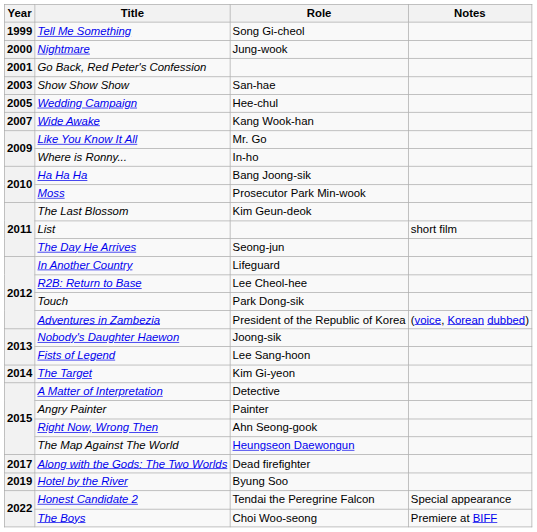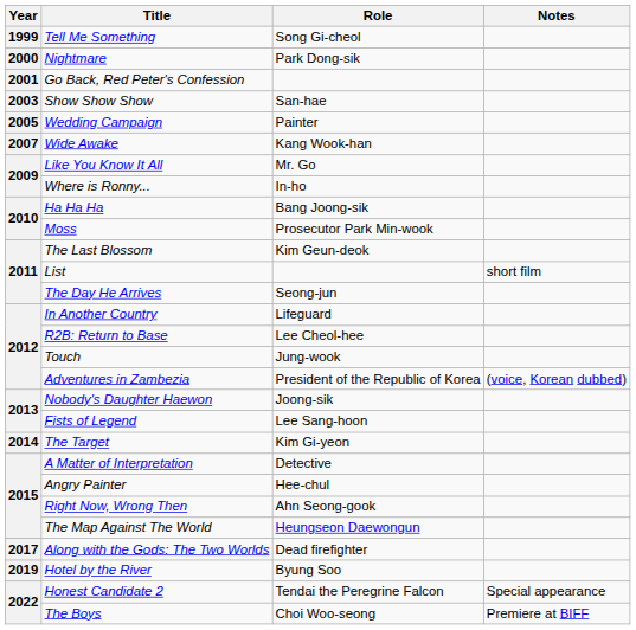Nightmare | Role: Jung-wook -> Park Dong-sik
Wedding Campaign | Role: Hee-chul -> Painter
Touch | Role: Park Dong-sik -> Jung-wook
Angry Painter | Role: Painter -> Hee-chul
